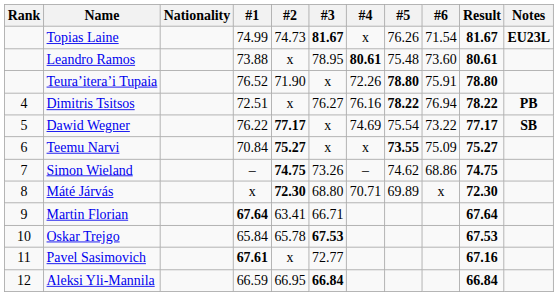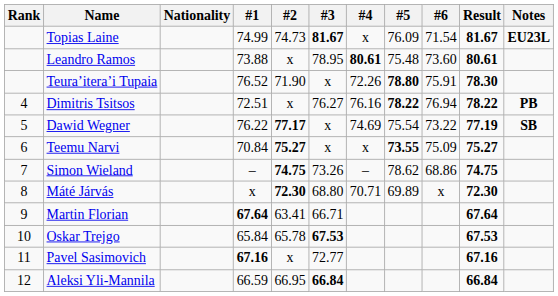Topias Laine | #5: 76.26 -> 76.09
Teura’itera’i Tupaia | Result: 78.80 -> 78.30
Dawid Wegner | Result: 77.17 -> 77.19
Simon Wieland | #5: 74.62 -> 78.62
Pavel Sasimovich | #1: 67.61 -> 67.16
